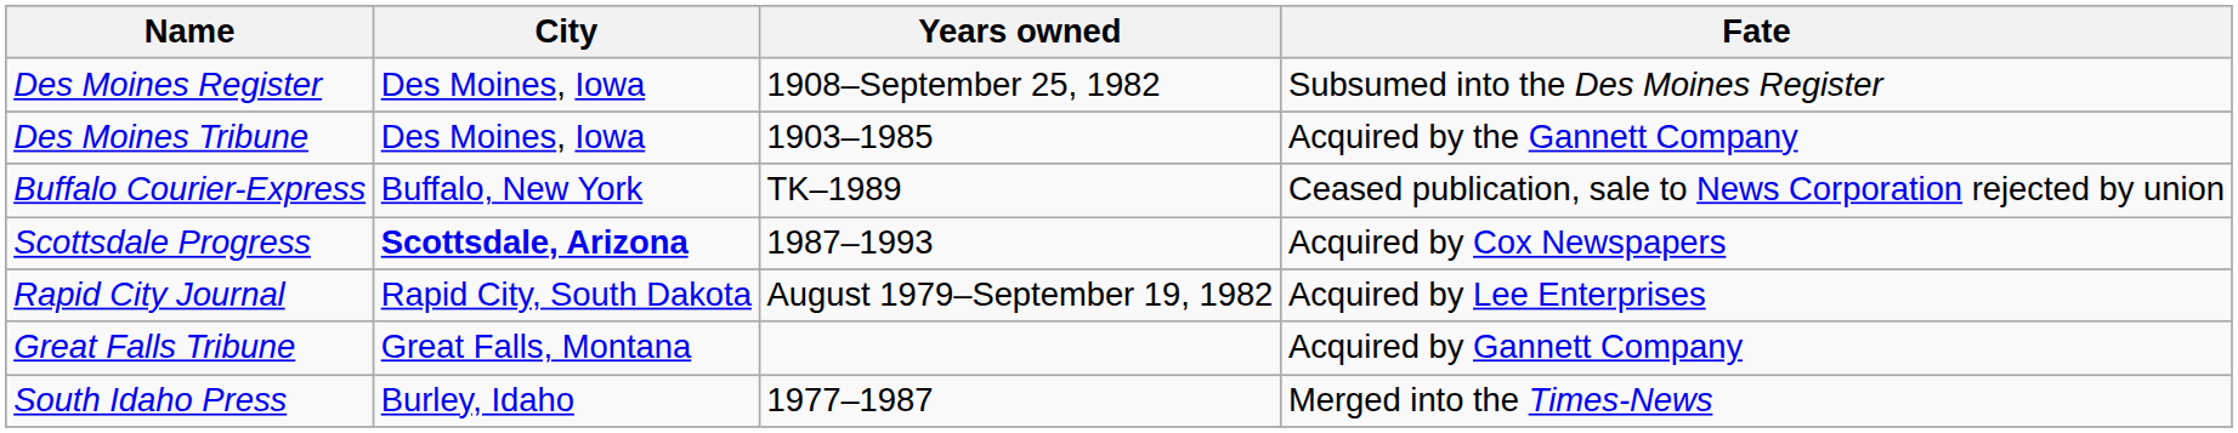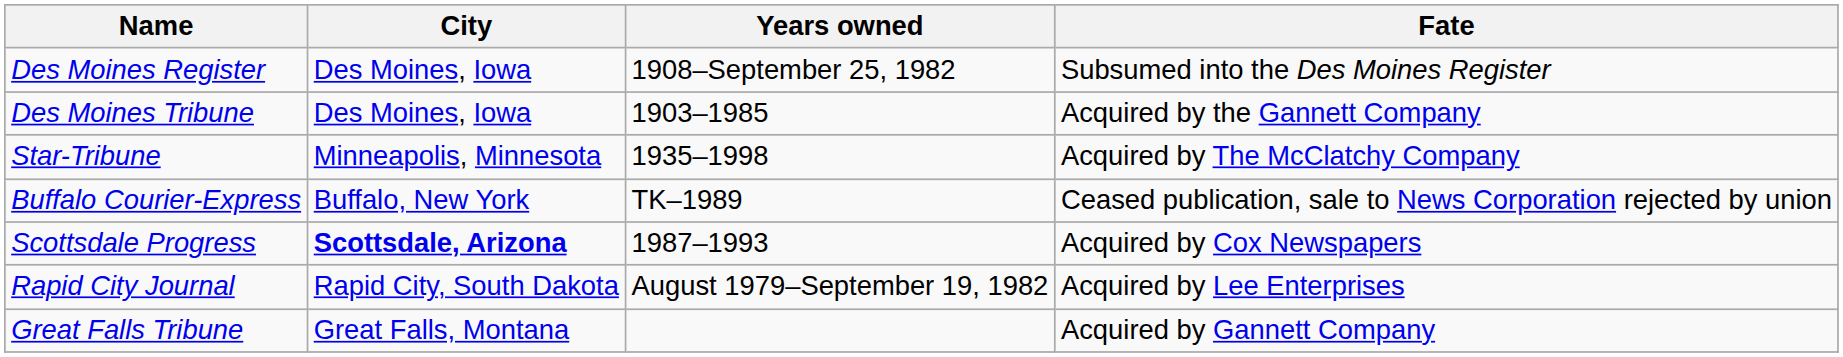+ row: Star-Tribune | Minneapolis, Minnesota | 1935–1998 | Acquired by The McClatchy Company
- row: South Idaho Press | Burley, Idaho | 1977–1987 | Merged into the Times-News
